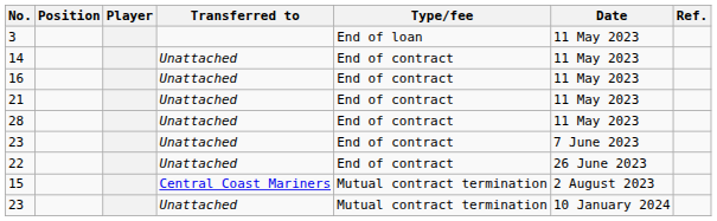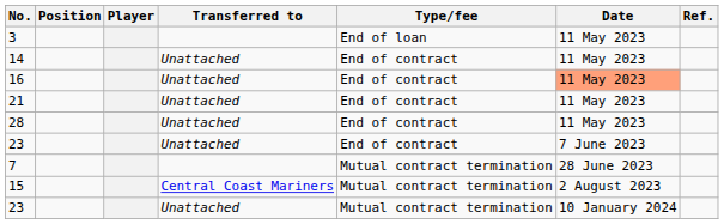16 | Date: no background -> lightsalmon background
- row: 22 | Unattached | End of contract | 26 June 2023
+ row: 7 | Mutual contract termination | 28 June 2023
